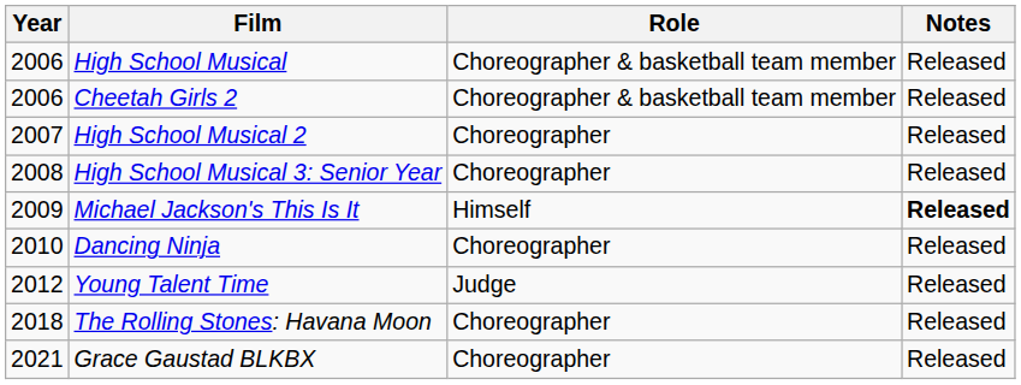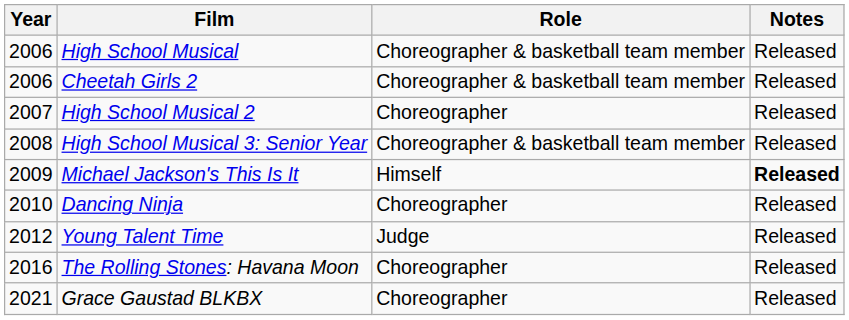High School Musical 3: Senior Year | Role: Choreographer -> Choreographer & basketball team member
The Rolling Stones: Havana Moon | Year: 2018 -> 2016
